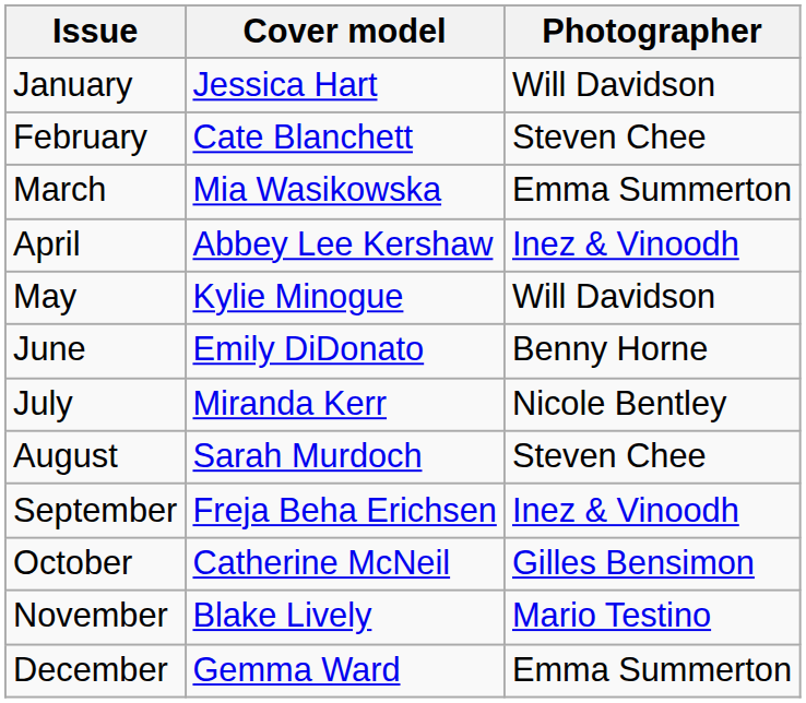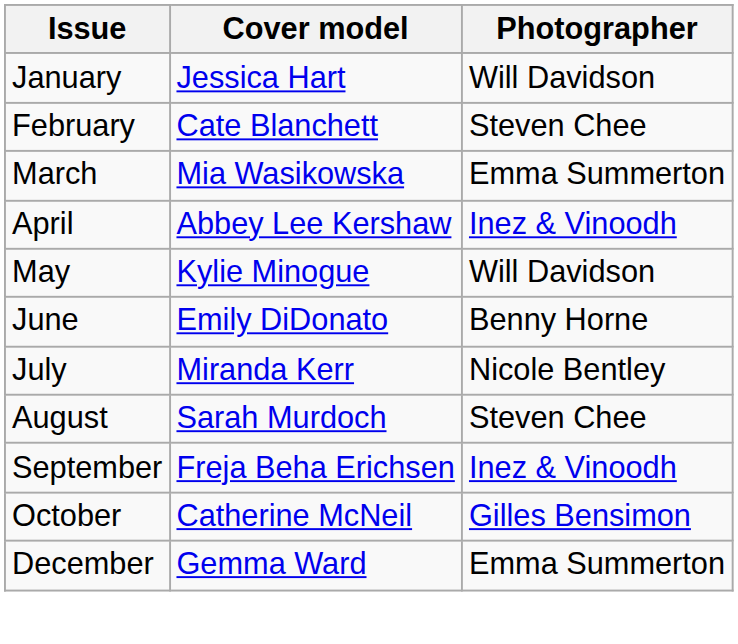- row: November | Blake Lively | Mario Testino
